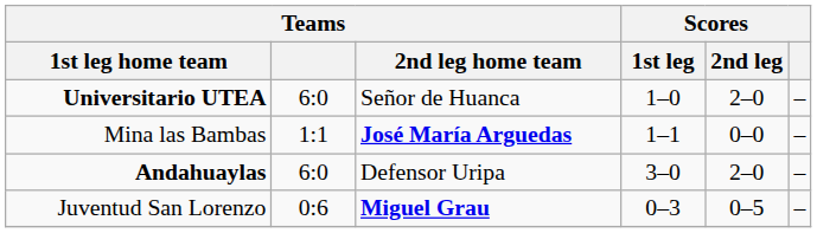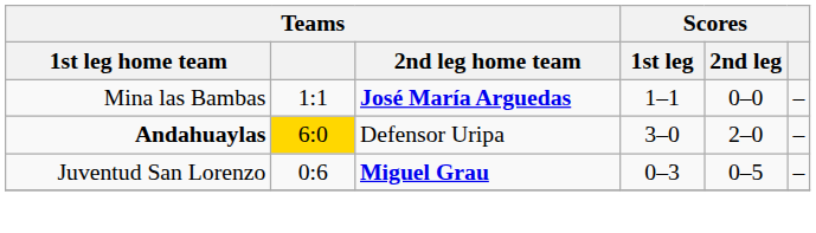- row: Universitario UTEA | 6:0 | Señor de Huanca | 1–0 | 2–0 | –
Andahuaylas | Teams: no background -> gold background
